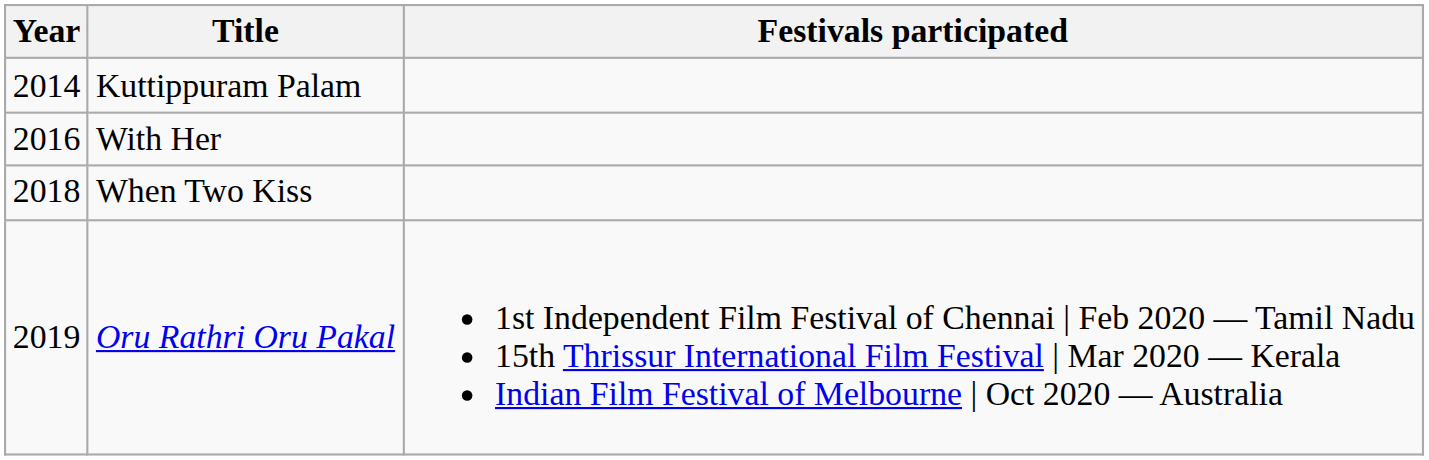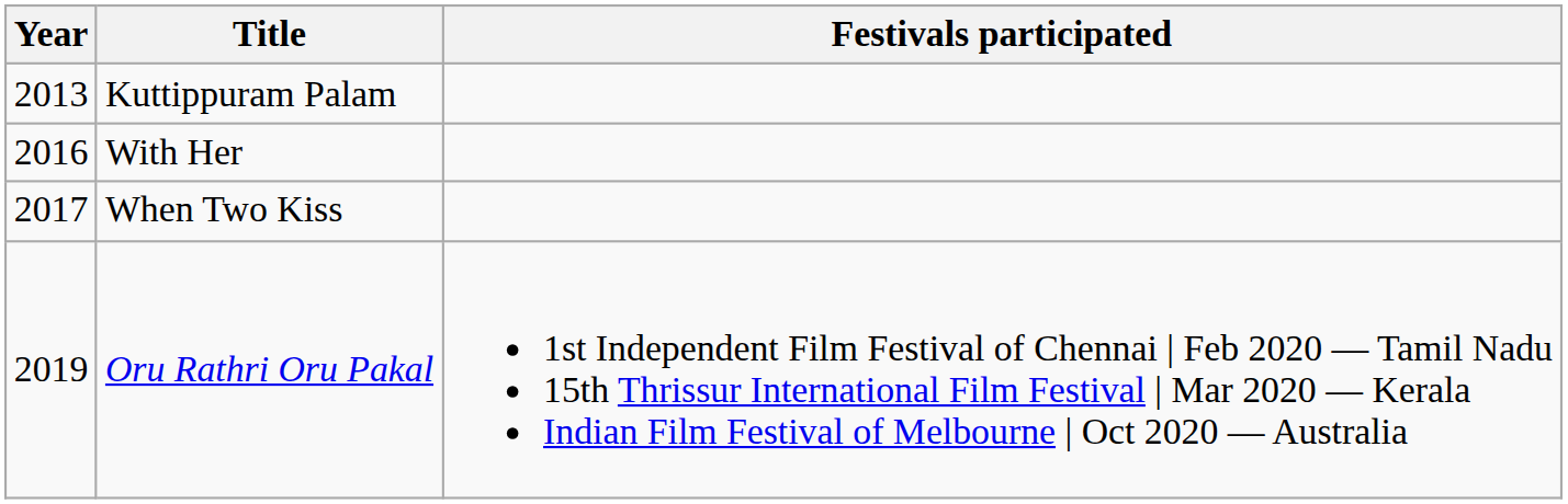Kuttippuram Palam | Year: 2014 -> 2013
When Two Kiss | Year: 2018 -> 2017
